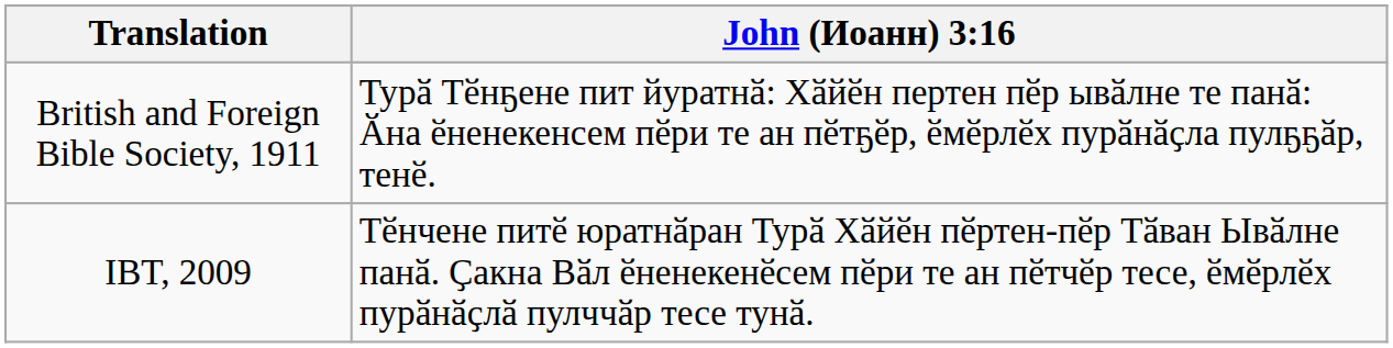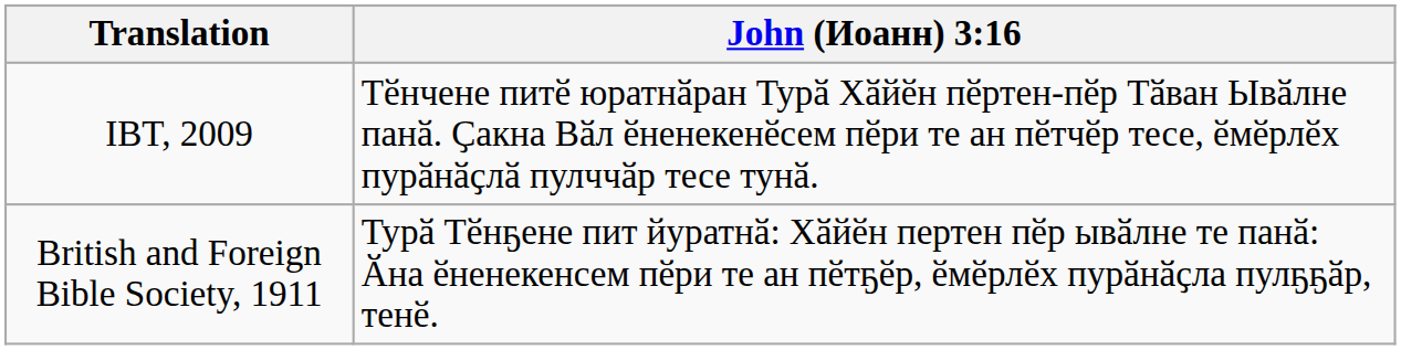rows swapped: British and Foreign Bible Society, 1911 <-> IBT, 2009
